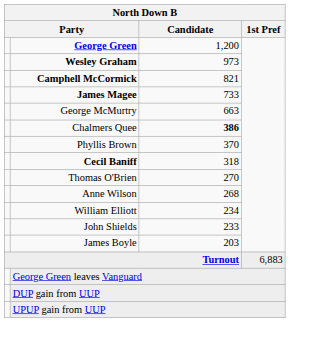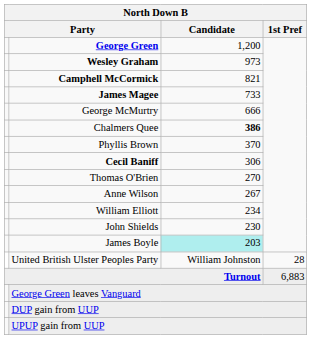George McMurtry | Candidate: 663 -> 666
Cecil Baniff | Candidate: 318 -> 306
Anne Wilson | Candidate: 268 -> 267
John Shields | Candidate: 233 -> 230
James Boyle | Candidate: no background -> paleturquoise background
+ row: United British Ulster Peoples Party | William Johnston | 28
